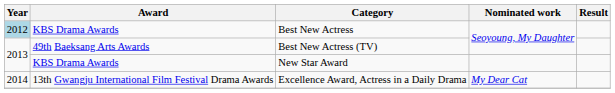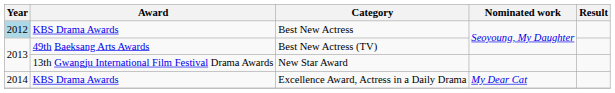New Star Award | Award: KBS Drama Awards -> 13th Gwangju International Film Festival Drama Awards
Excellence Award, Actress in a Daily Drama | Award: 13th Gwangju International Film Festival Drama Awards -> KBS Drama Awards
